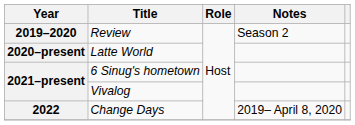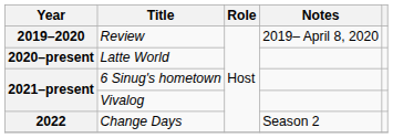Review | Notes: Season 2 -> 2019– April 8, 2020
Change Days | Notes: 2019– April 8, 2020 -> Season 2
